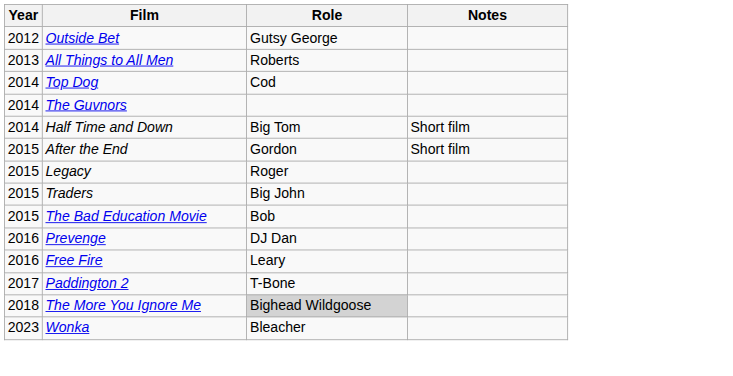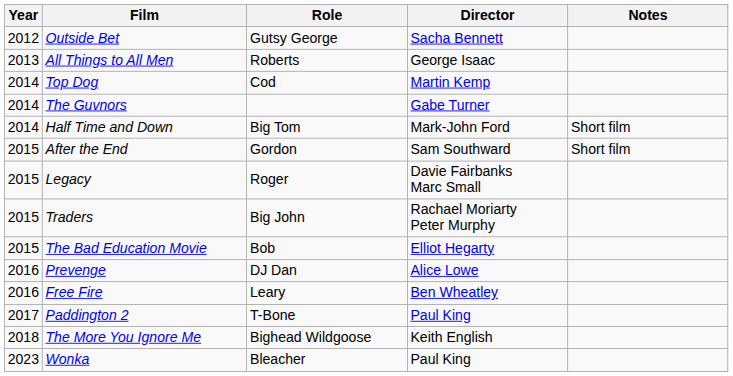+ column: Director | Sacha Bennett | George Isaac | Martin Kemp | Gabe Turner | Mark-John Ford | Sam Southward | Davie Fairbanks Marc Small | Rachael Moriarty Peter Murphy | Elliot Hegarty | Alice Lowe | Ben Wheatley | Paul King | Keith English | Paul King
The More You Ignore Me | Role: lightgrey background -> no background
